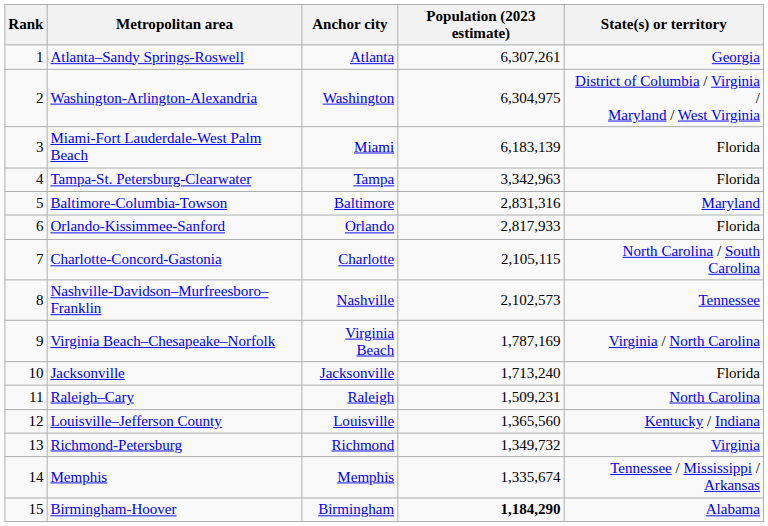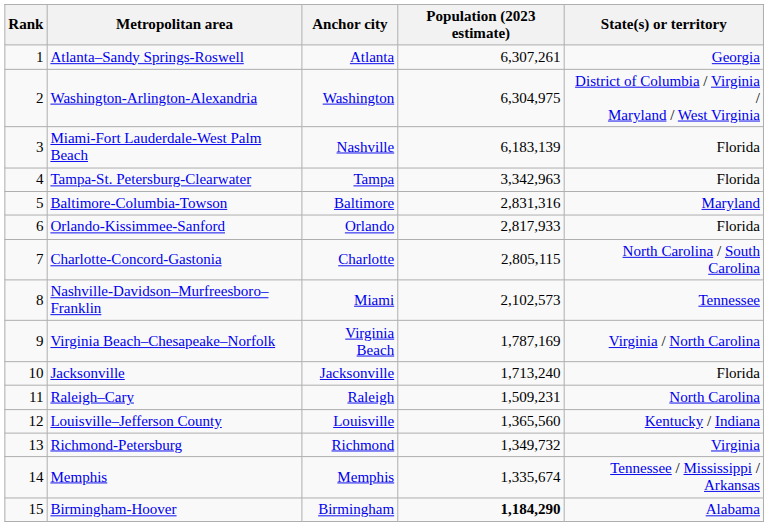Miami-Fort Lauderdale-West Palm Beach | Anchor city: Miami -> Nashville
Charlotte-Concord-Gastonia | Population (2023 estimate): 2,105,115 -> 2,805,115
Nashville-Davidson–Murfreesboro–Franklin | Anchor city: Nashville -> Miami
